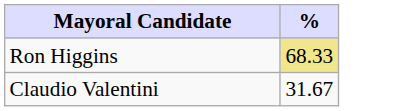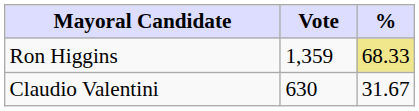+ column: Vote | 1,359 | 630
